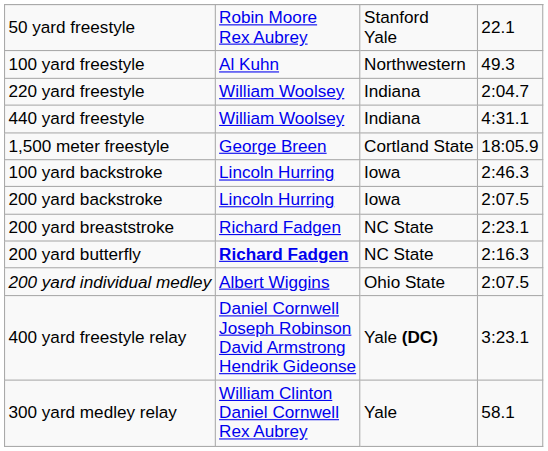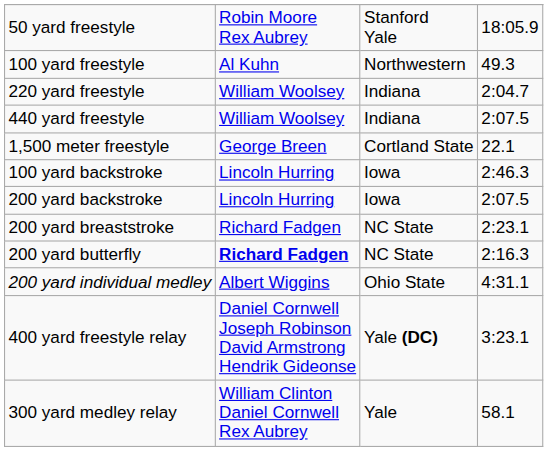50 yard freestyle | column 4: 22.1 -> 18:05.9
440 yard freestyle | column 4: 4:31.1 -> 2:07.5
1,500 meter freestyle | column 4: 18:05.9 -> 22.1
200 yard individual medley | column 4: 2:07.5 -> 4:31.1
